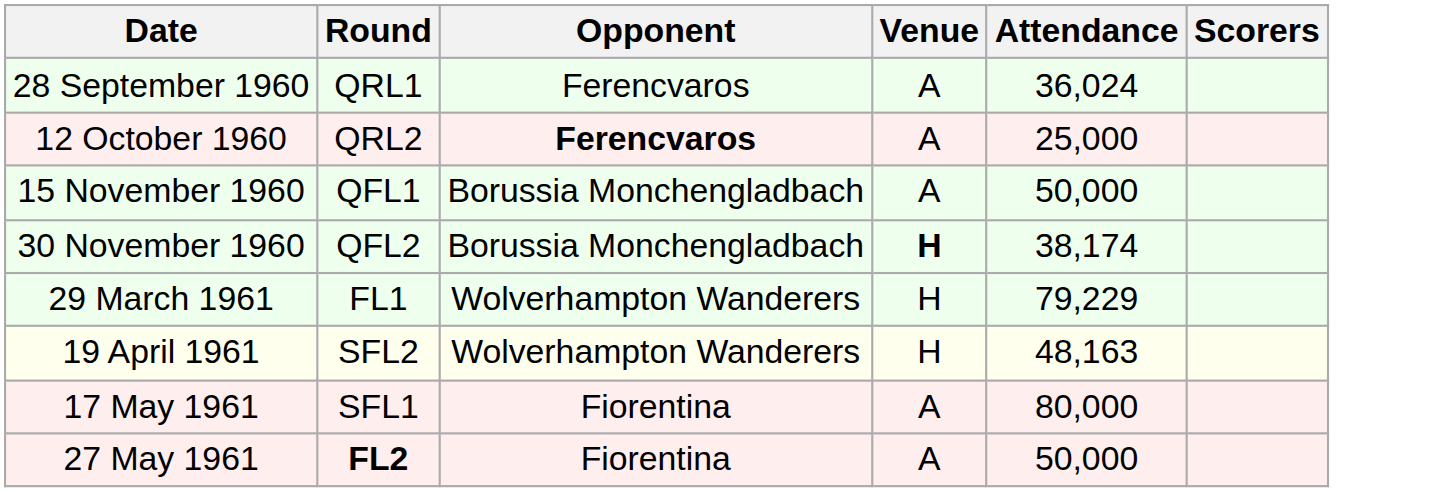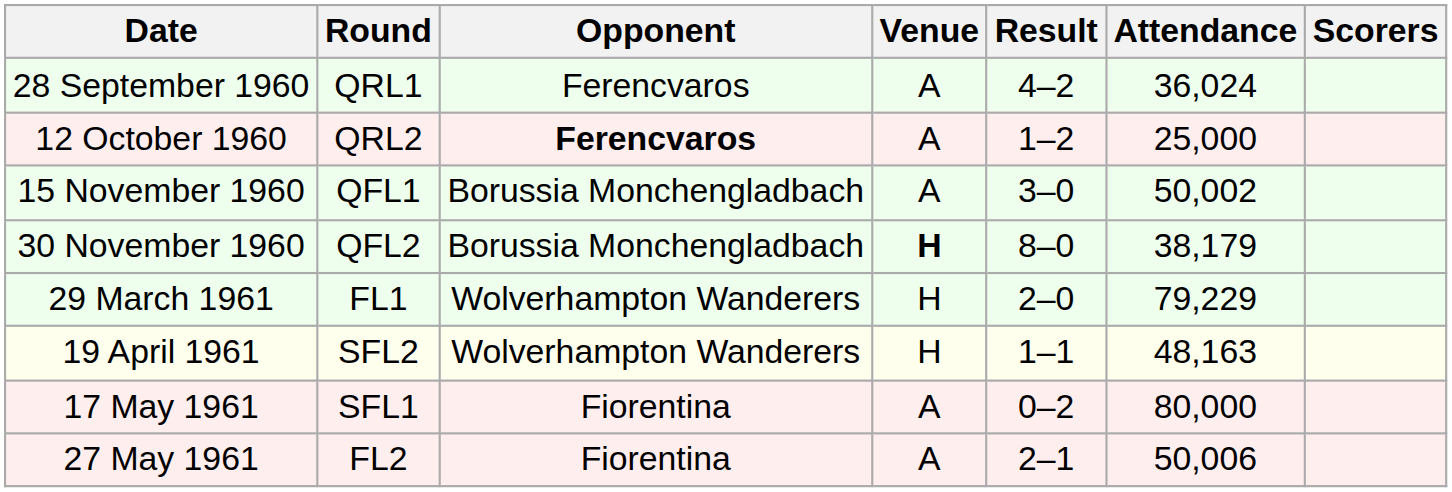+ column: Result | 4–2 | 1–2 | 3–0 | 8–0 | 2–0 | 1–1 | 0–2 | 2–1
15 November 1960 | Attendance: 50,000 -> 50,002
30 November 1960 | Attendance: 38,174 -> 38,179
27 May 1961 | Round: bold -> normal
27 May 1961 | Attendance: 50,000 -> 50,006
